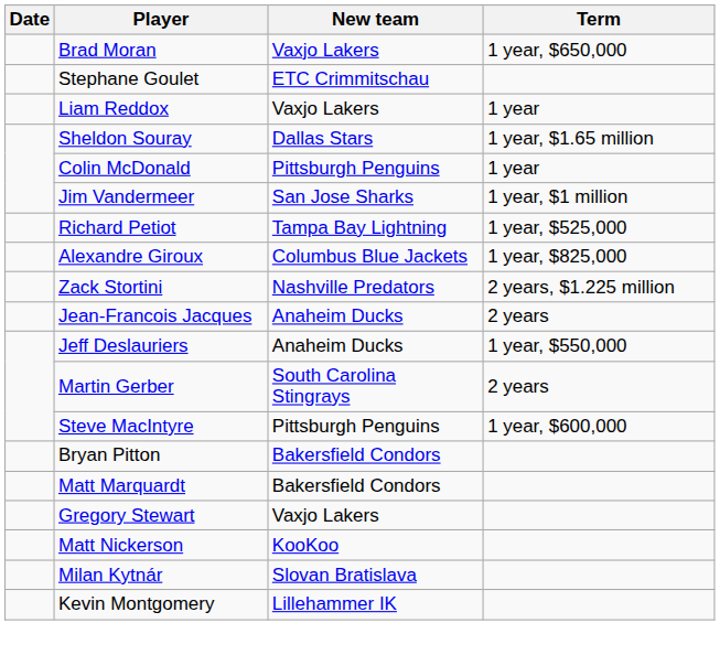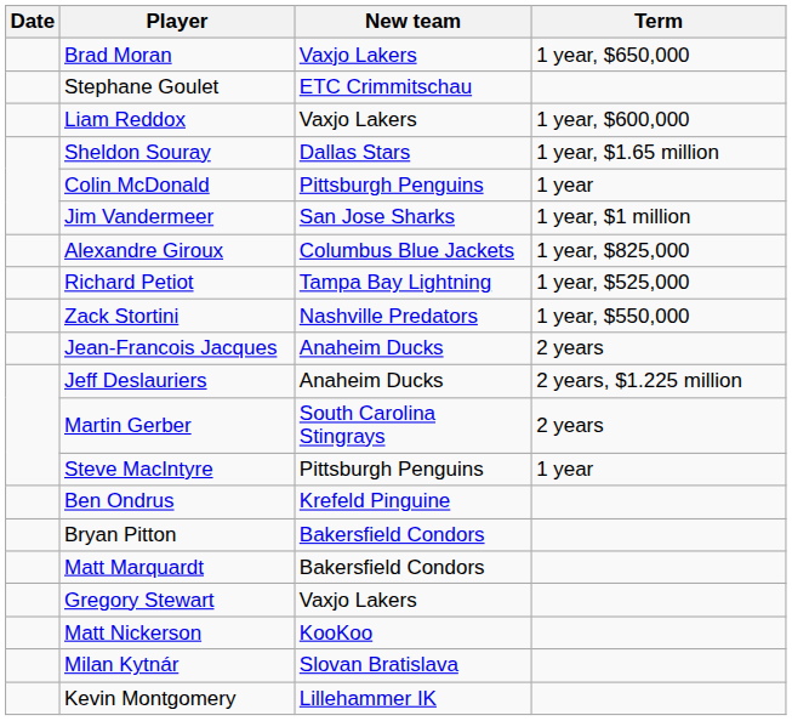Liam Reddox | Term: 1 year -> 1 year, $600,000
rows swapped: Richard Petiot <-> Alexandre Giroux
Zack Stortini | Term: 2 years, $1.225 million -> 1 year, $550,000
Jeff Deslauriers | Term: 1 year, $550,000 -> 2 years, $1.225 million
Steve MacIntyre | Term: 1 year, $600,000 -> 1 year
+ row: Ben Ondrus | Krefeld Pinguine
